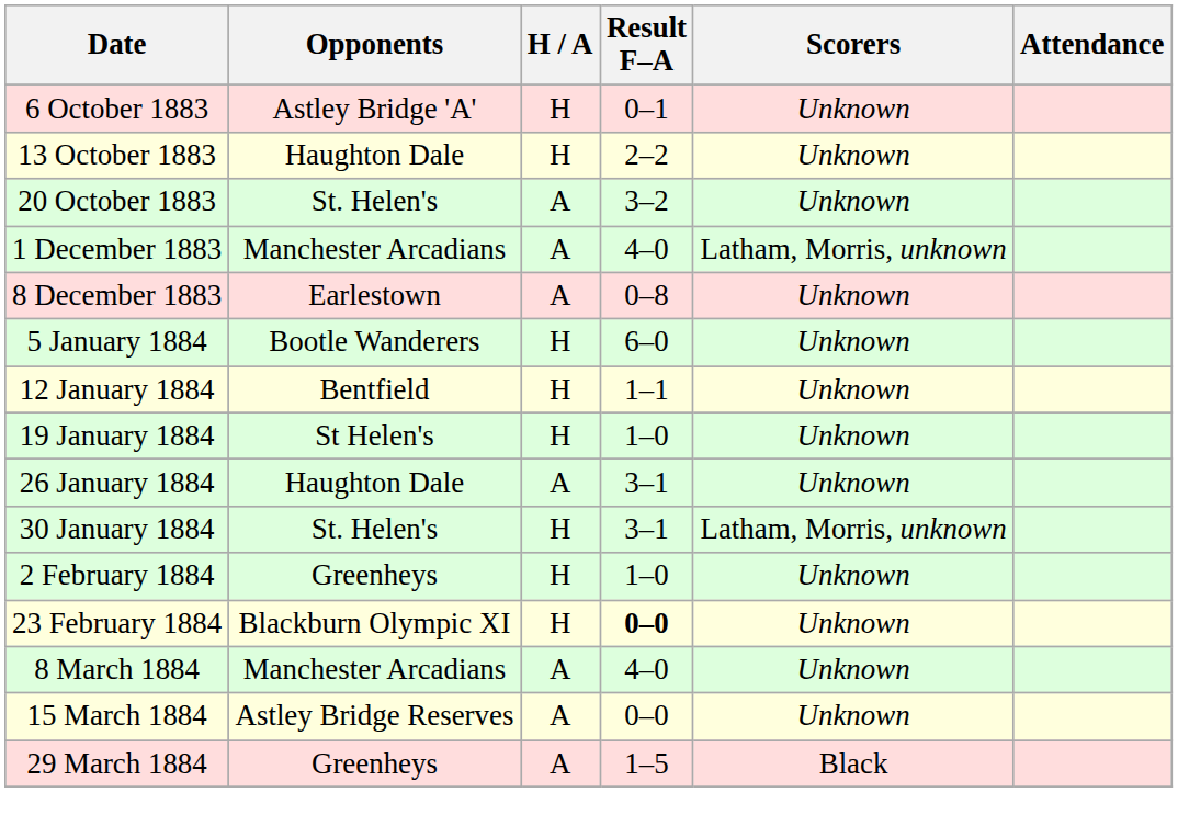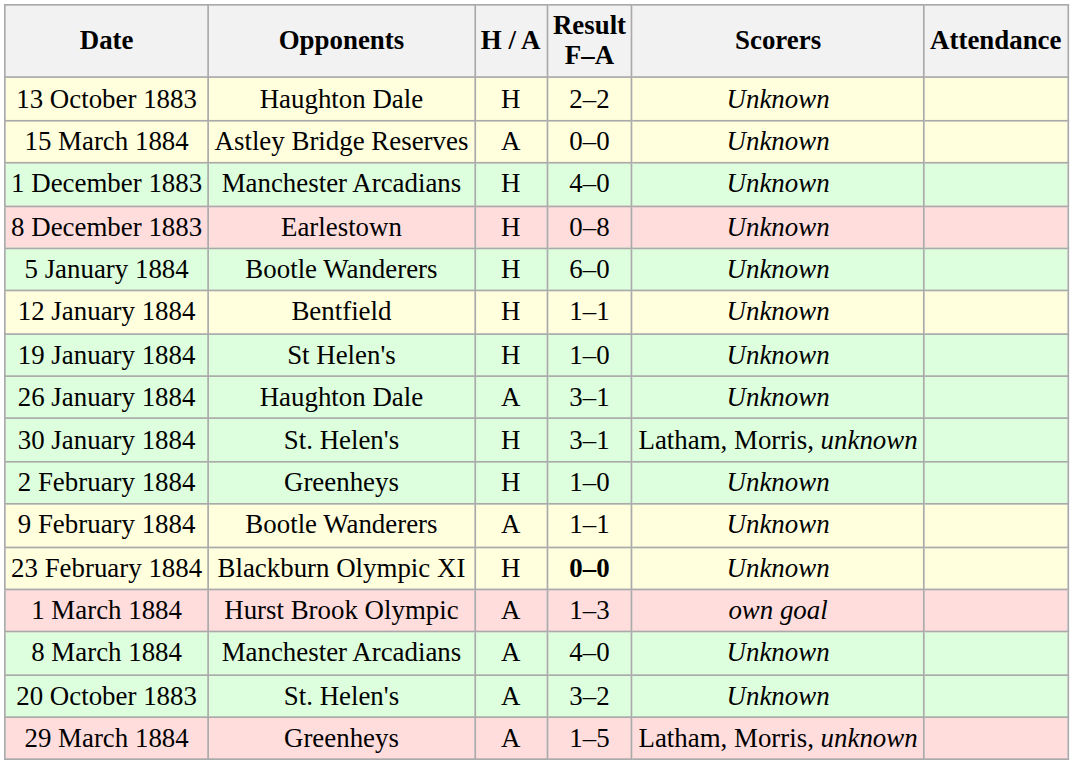- row: 6 October 1883 | Astley Bridge 'A' | H | 0–1 | Unknown
rows swapped: 20 October 1883 <-> 15 March 1884
1 December 1883 | H / A: A -> H
1 December 1883 | Scorers: Latham, Morris, unknown -> Unknown
8 December 1883 | H / A: A -> H
+ row: 9 February 1884 | Bootle Wanderers | A | 1–1 | Unknown
+ row: 1 March 1884 | Hurst Brook Olympic | A | 1–3 | own goal
29 March 1884 | Scorers: Black -> Latham, Morris, unknown
